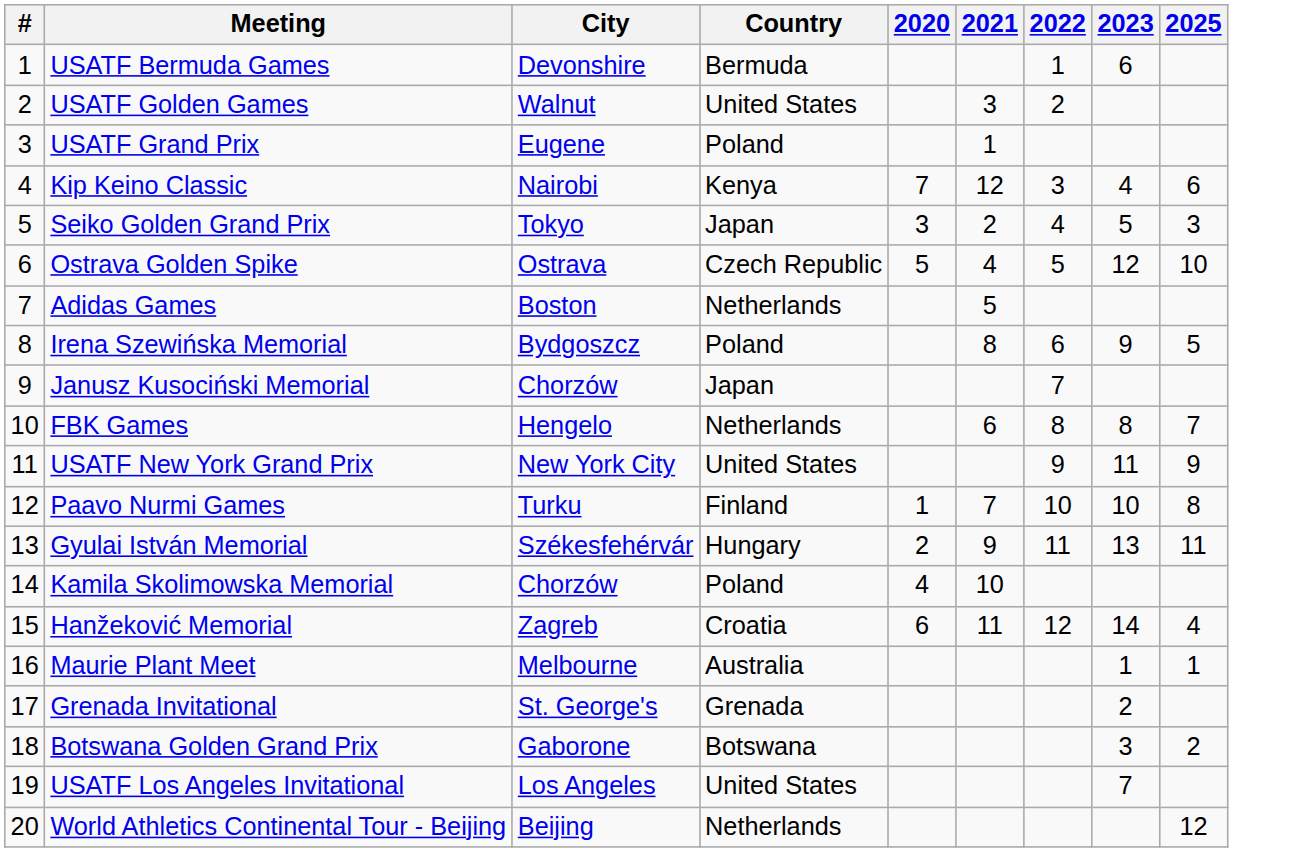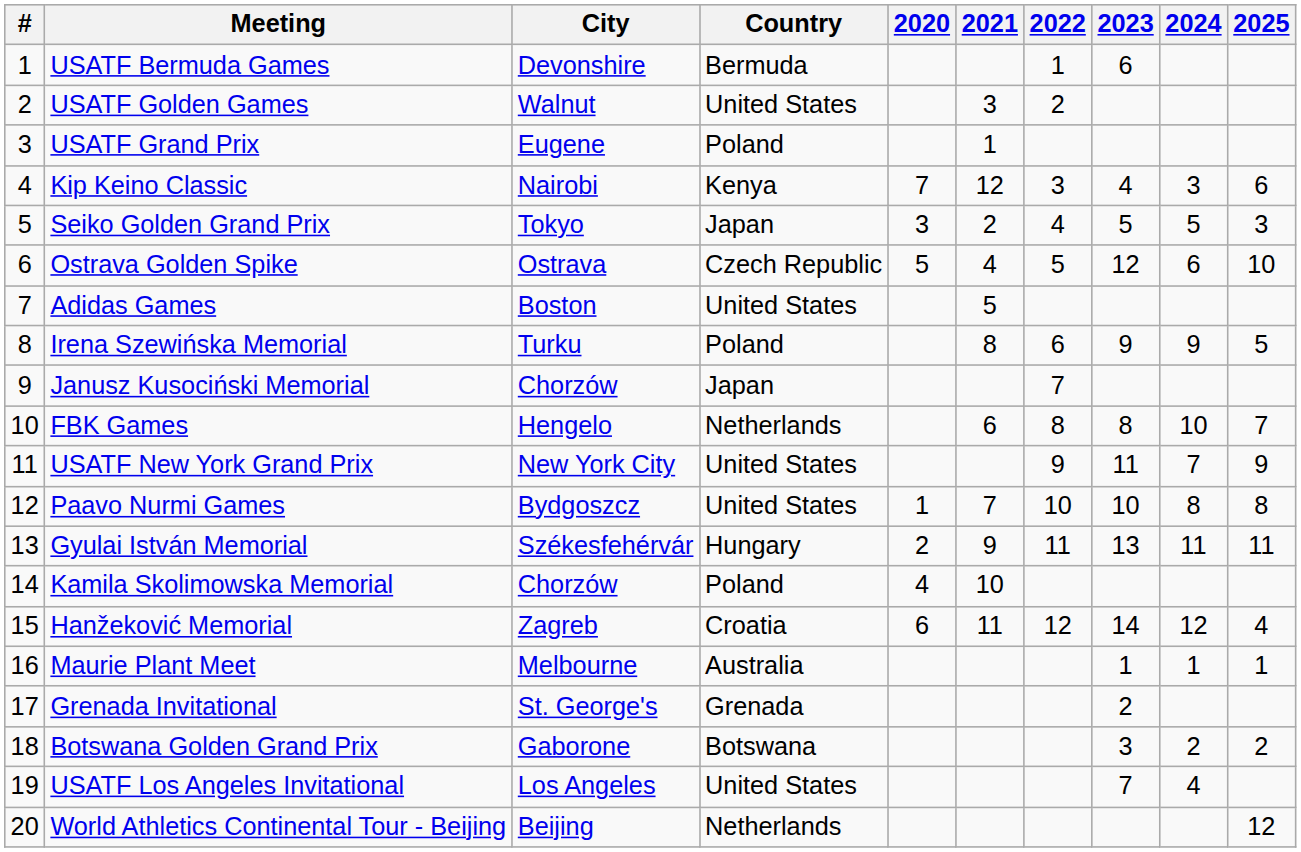+ column: 2024 | 3 | 5 | 6 | 9 | 10 | 7 | 8 | 11 | 12 | 1 | 2 | 4
Adidas Games | Country: Netherlands -> United States
Irena Szewińska Memorial | City: Bydgoszcz -> Turku
Paavo Nurmi Games | City: Turku -> Bydgoszcz
Paavo Nurmi Games | Country: Finland -> United States
